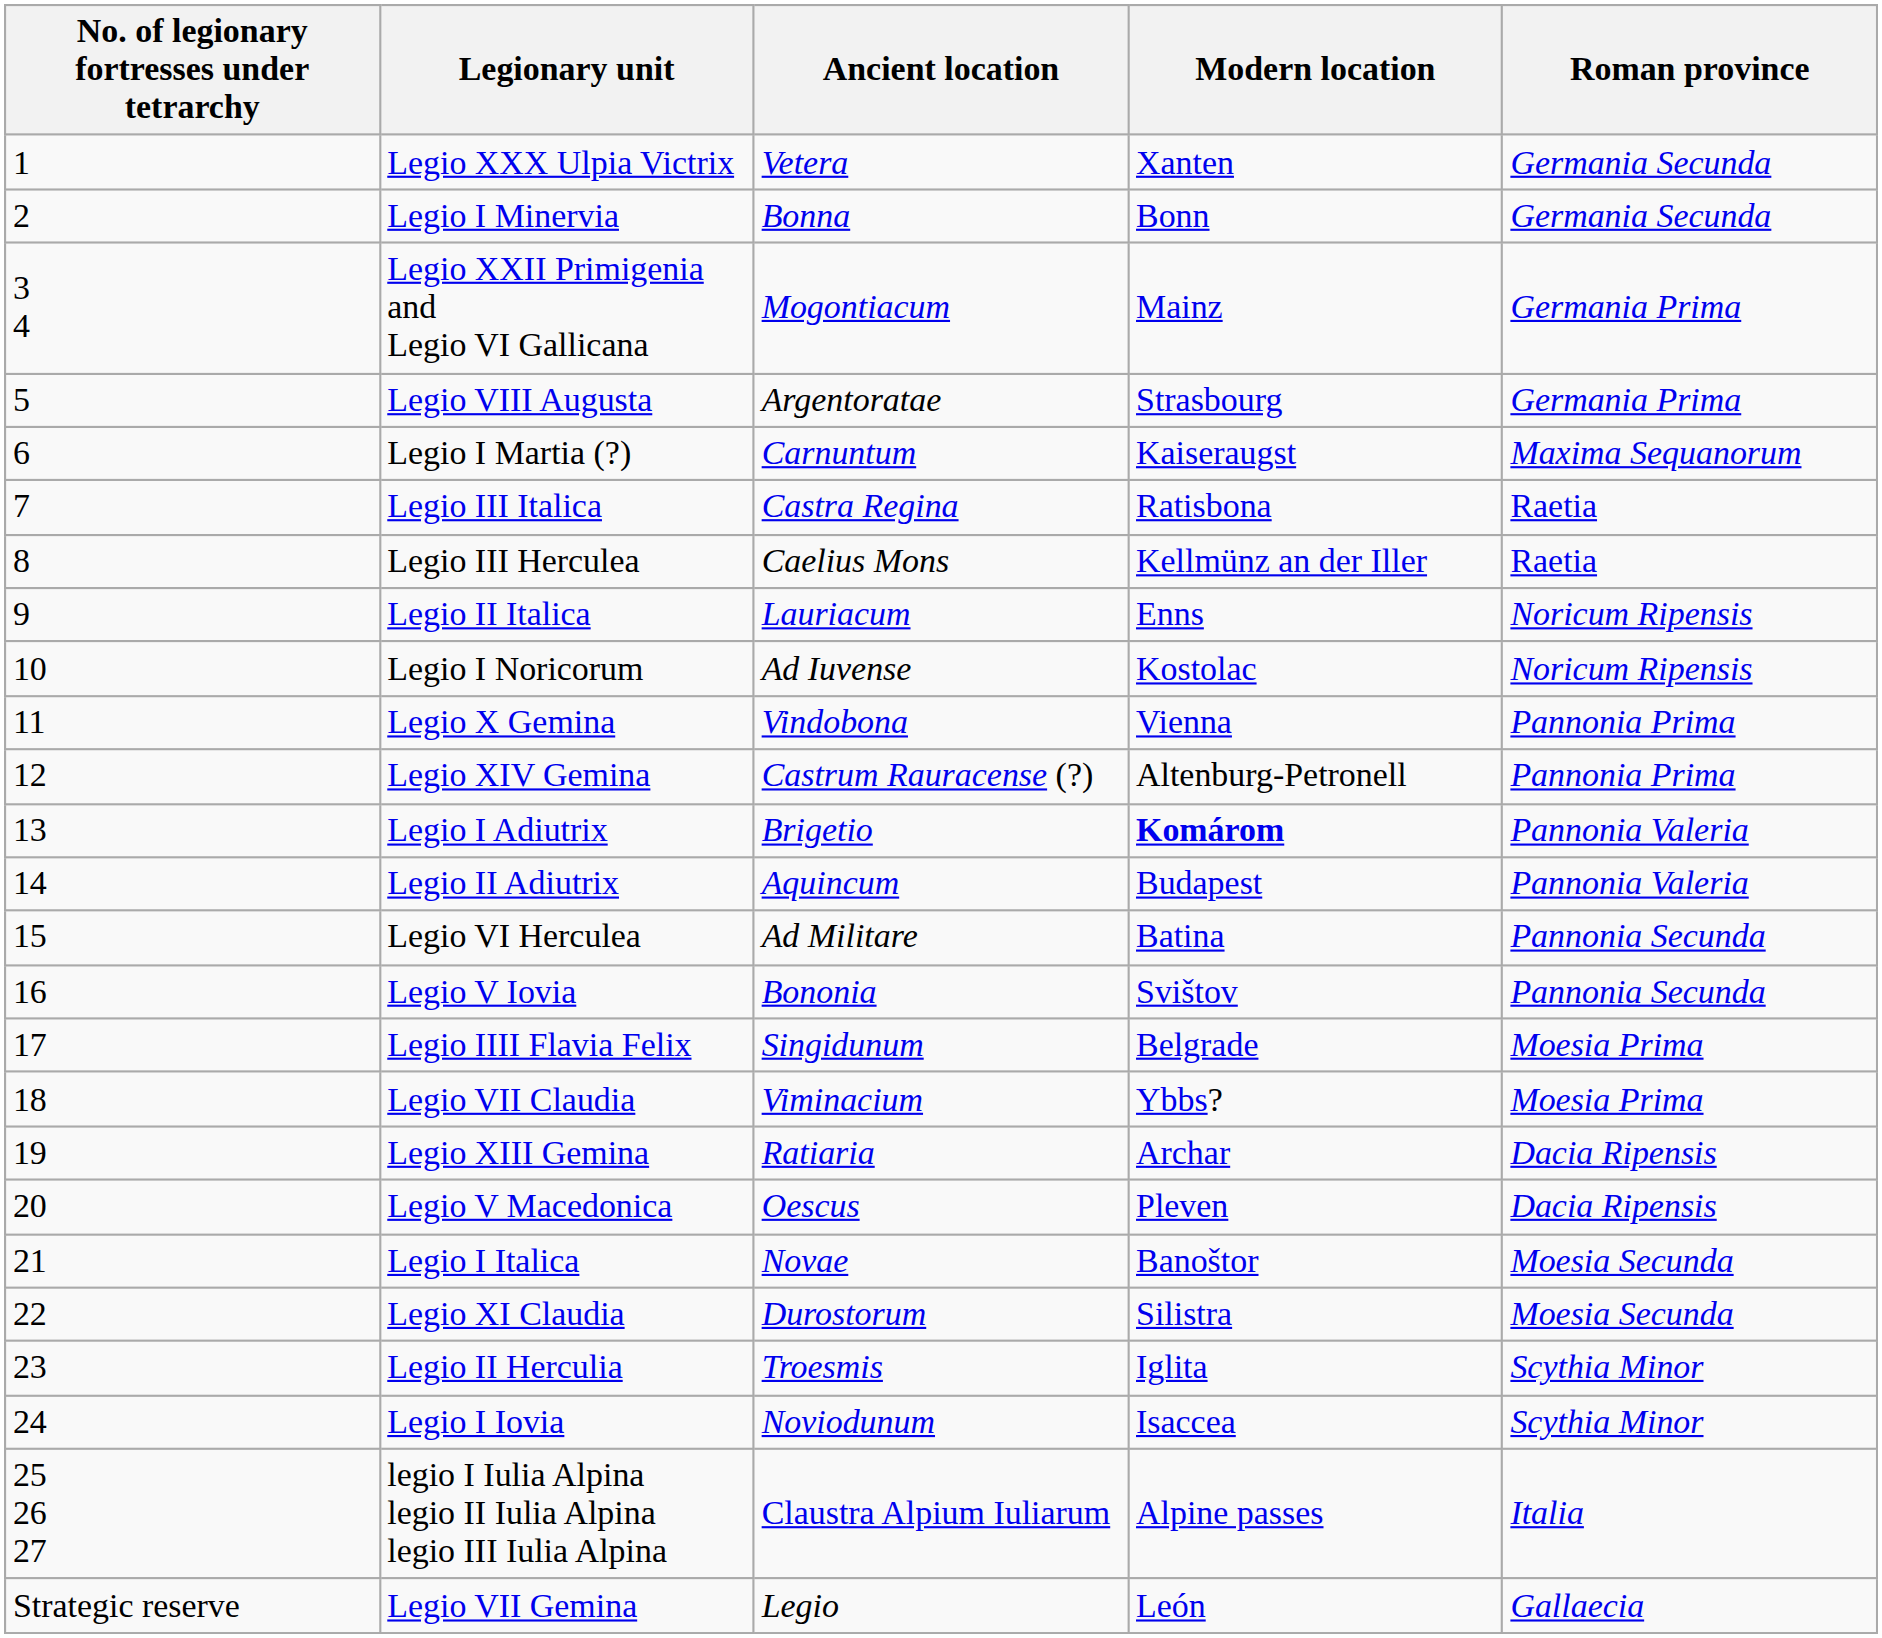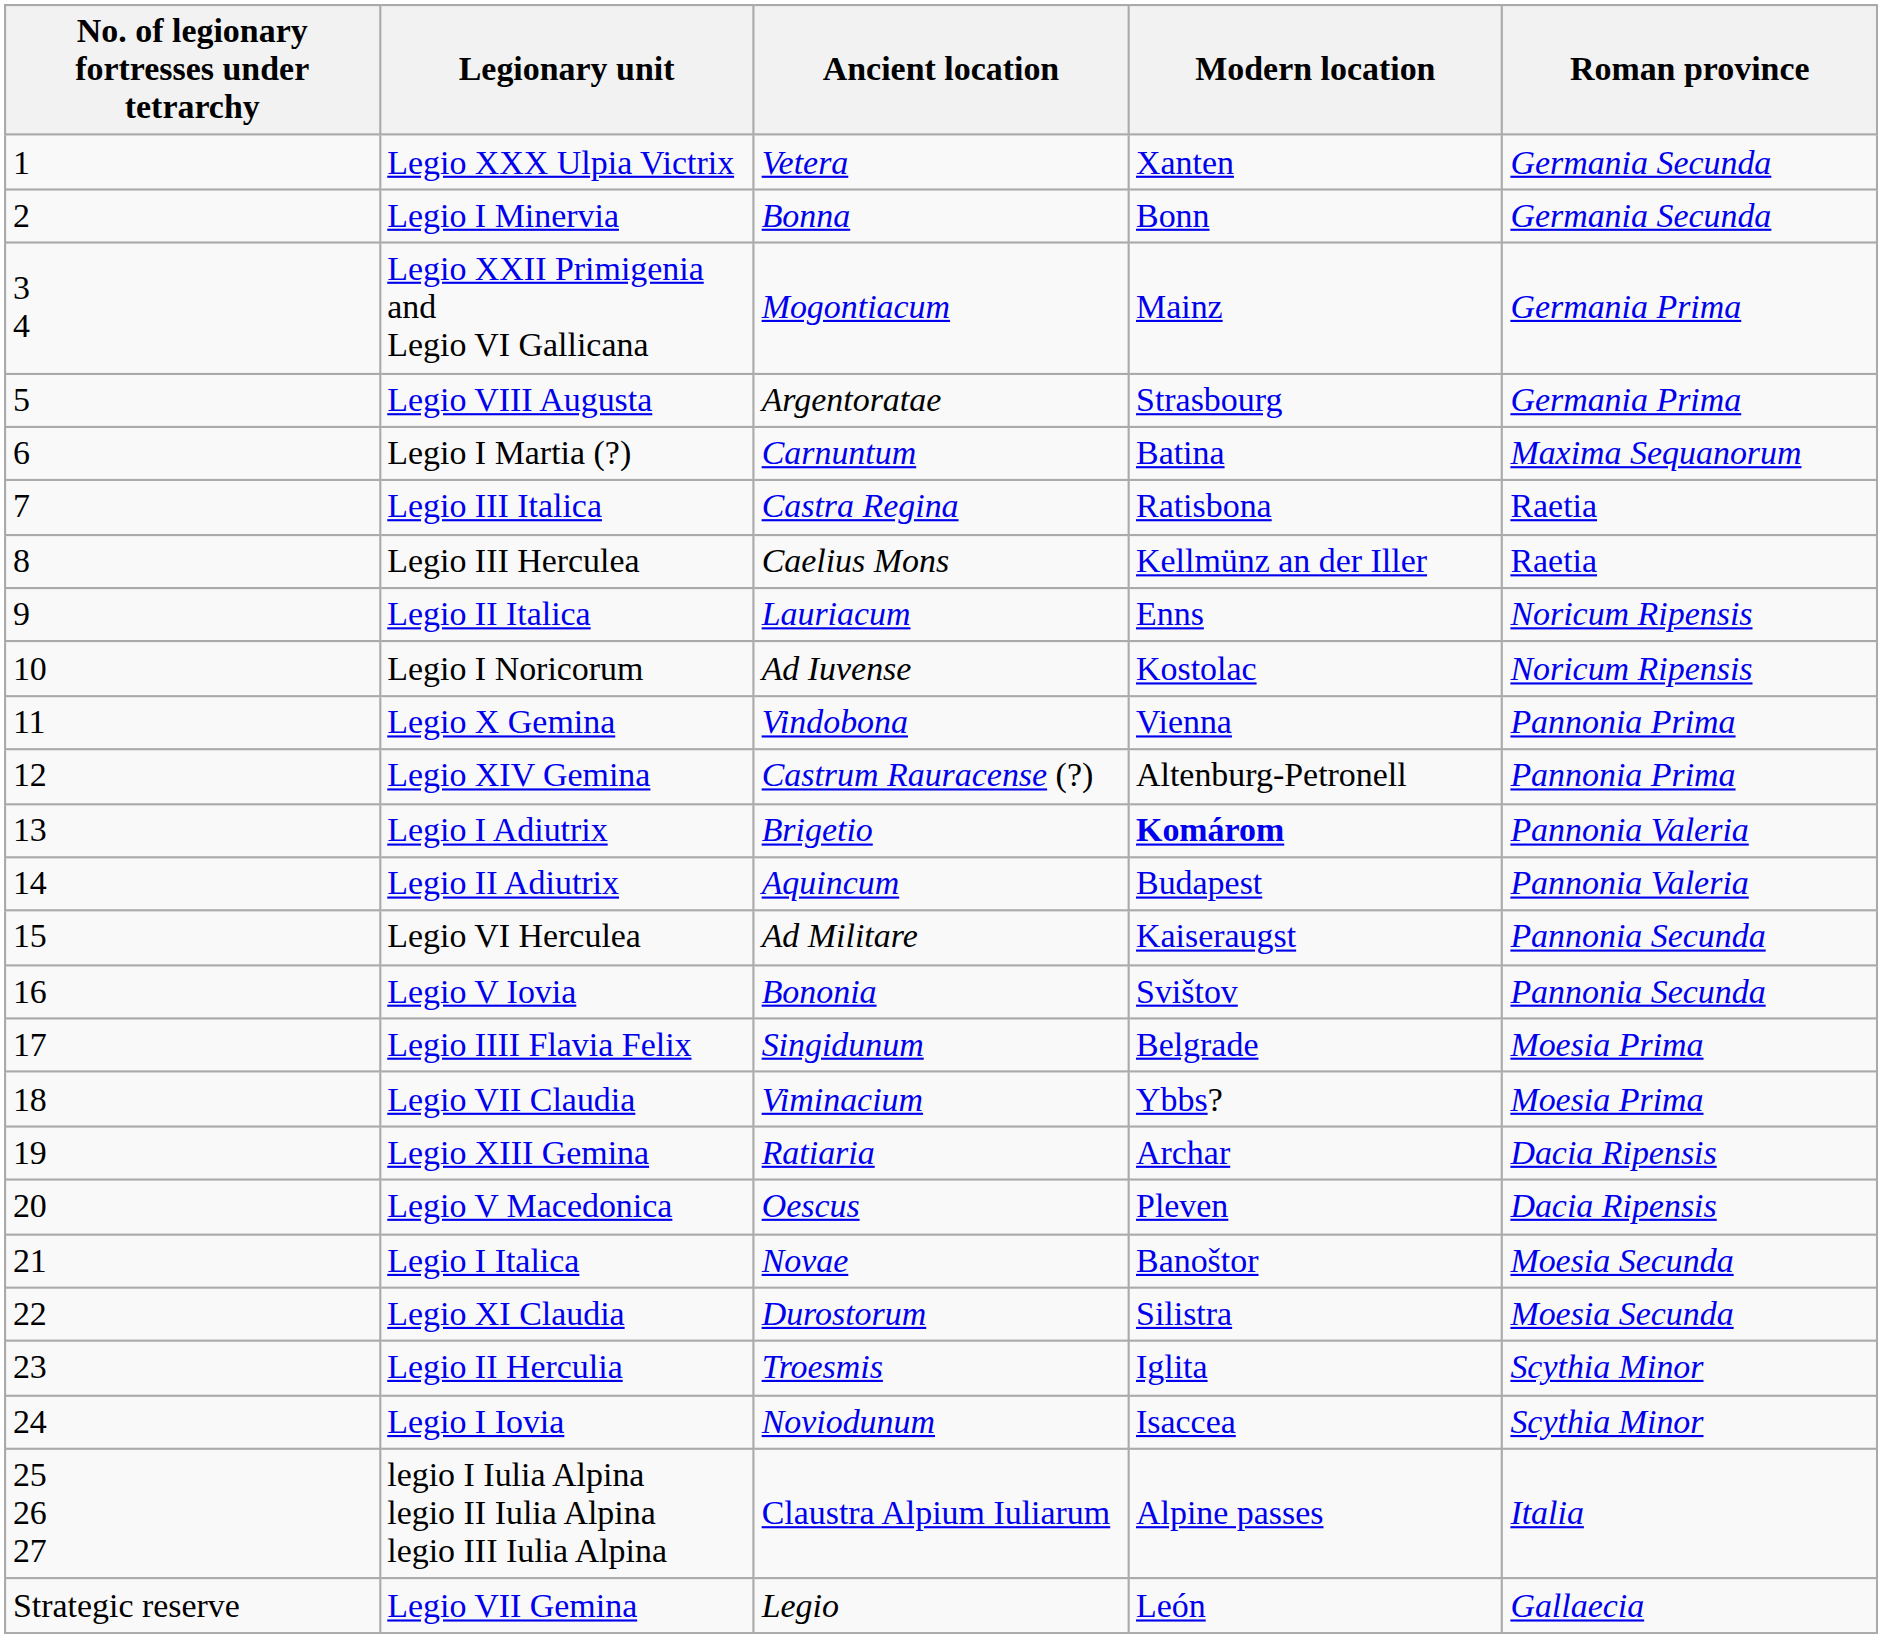Legio I Martia (?) | Modern location: Kaiseraugst -> Batina
Legio VI Herculea | Modern location: Batina -> Kaiseraugst
